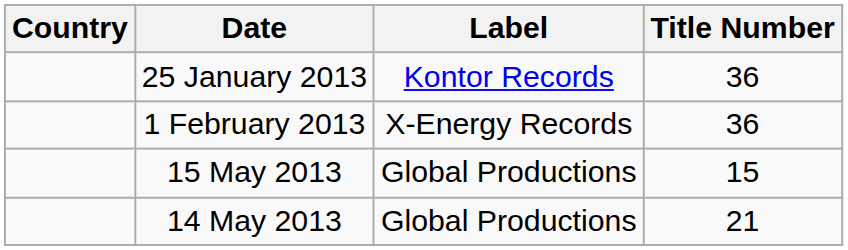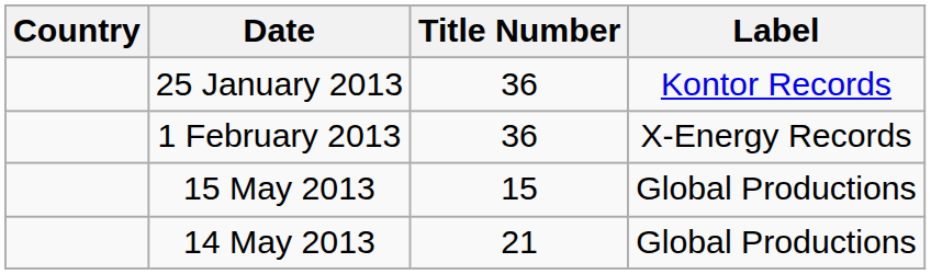columns swapped: Title Number <-> Label
